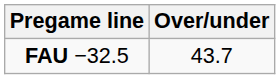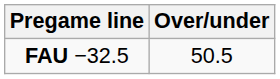FAU −32.5 | Over/under: 43.7 -> 50.5
